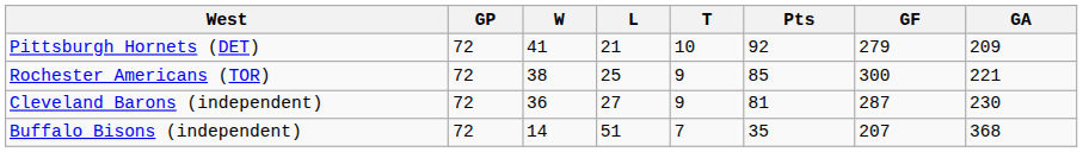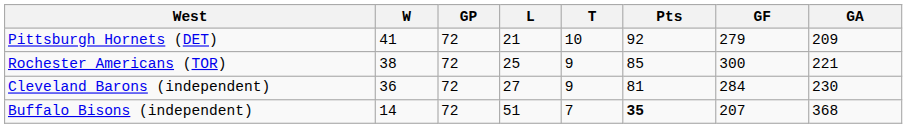columns swapped: GP <-> W
Cleveland Barons (independent) | GF: 287 -> 284
Buffalo Bisons (independent) | Pts: normal -> bold
